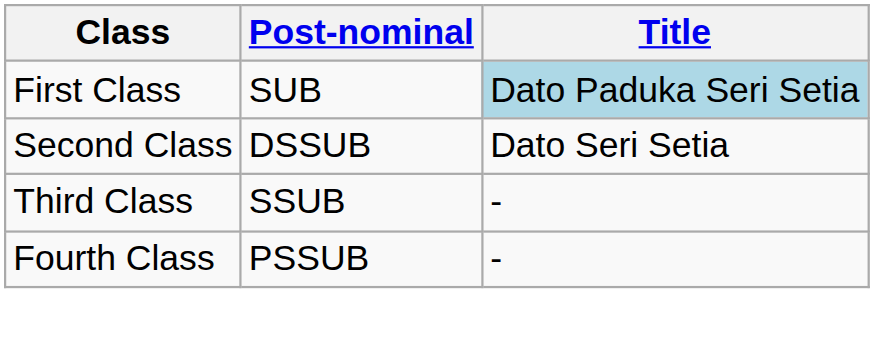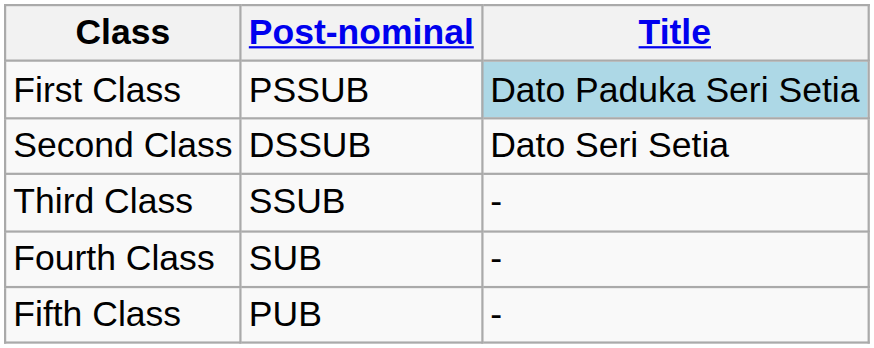First Class | Post-nominal: SUB -> PSSUB
Fourth Class | Post-nominal: PSSUB -> SUB
+ row: Fifth Class | PUB | -
